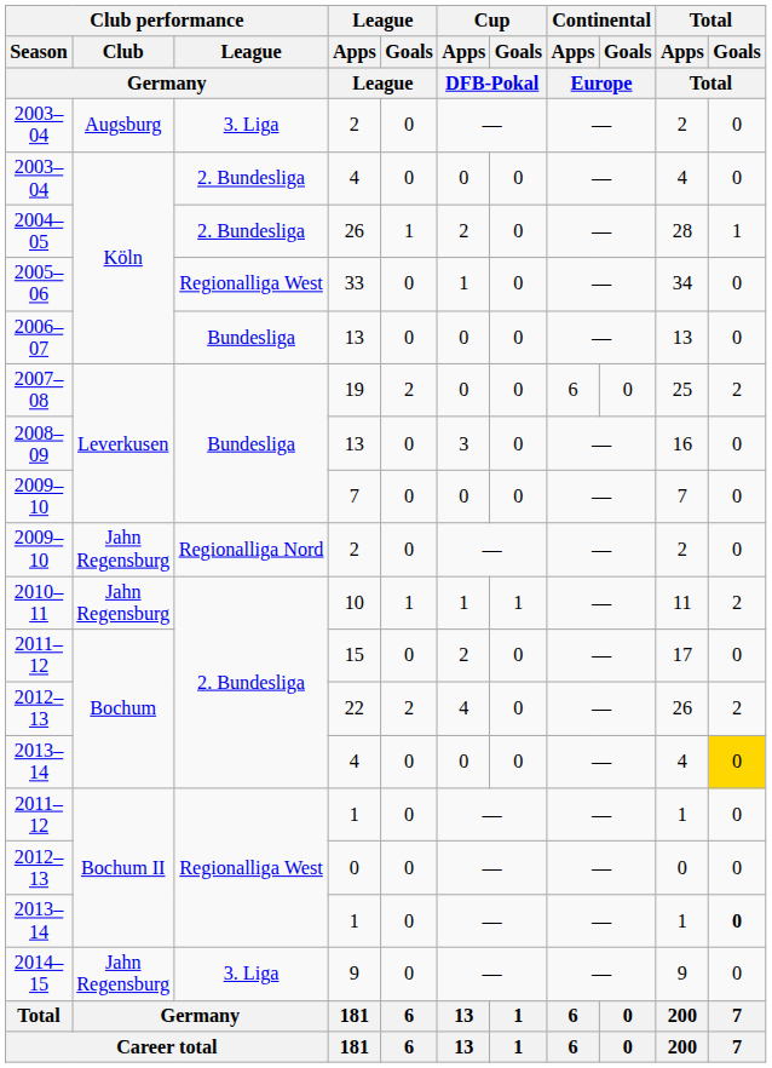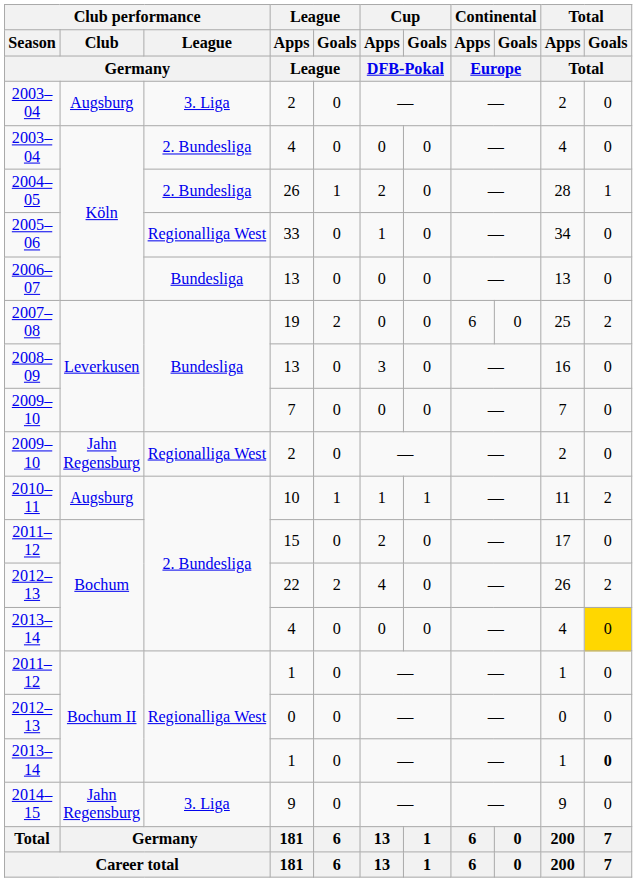2009–10 / 2 | Club performance / League / Germany: Regionalliga Nord -> Regionalliga West
10 | Club performance / Club / Germany: Jahn Regensburg -> Augsburg
